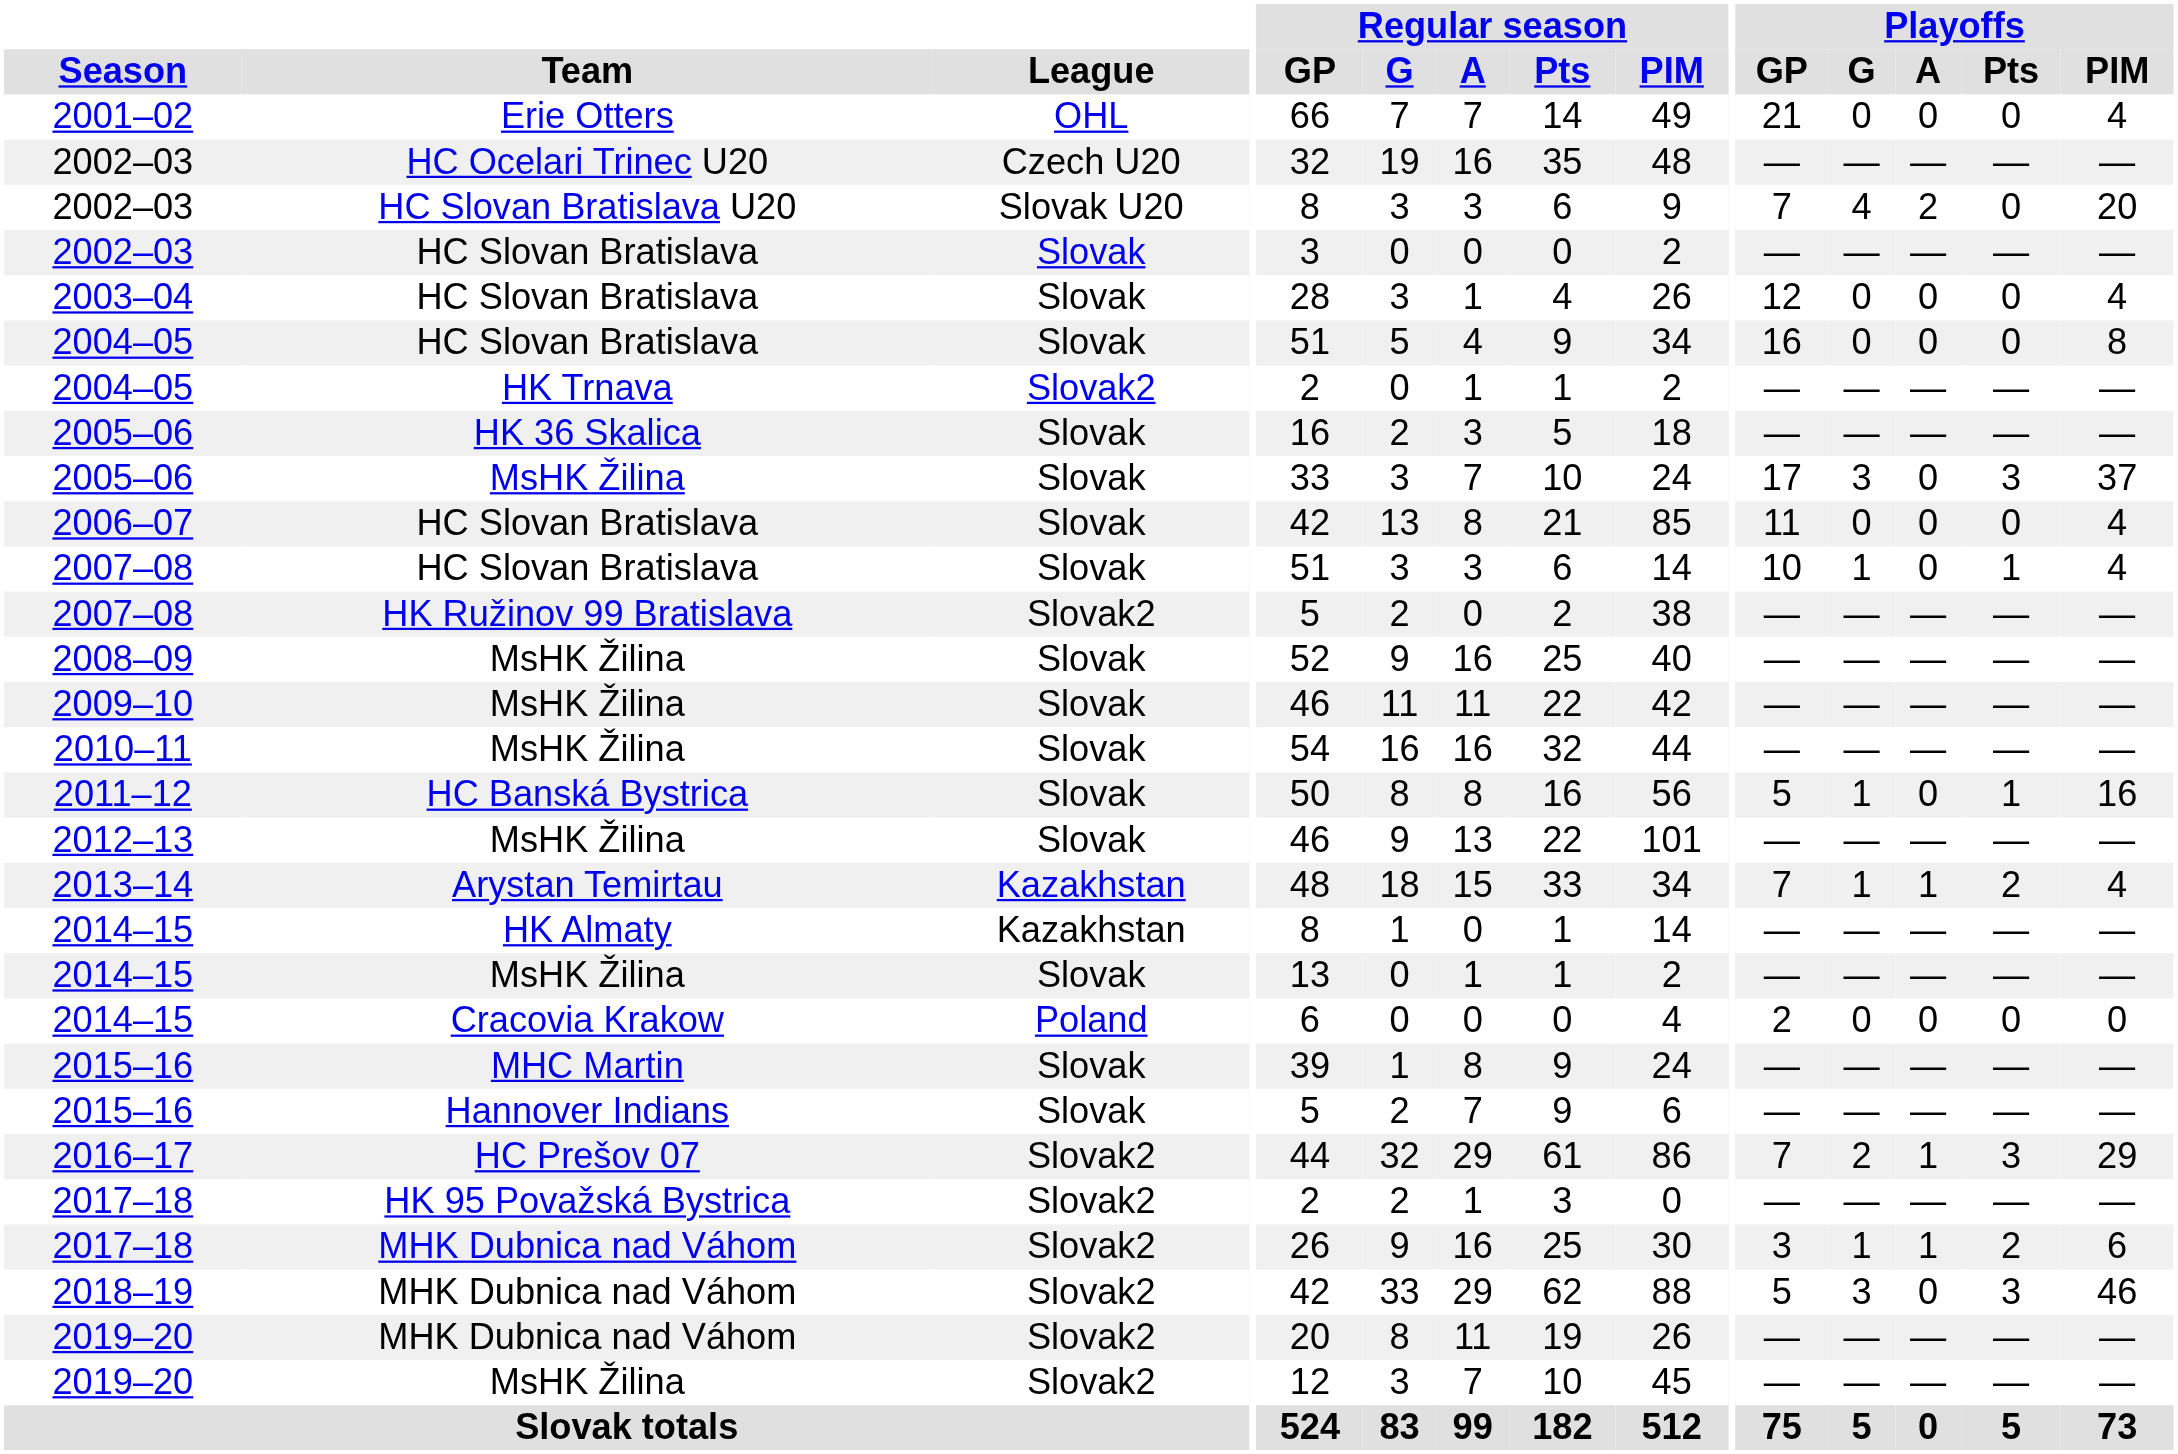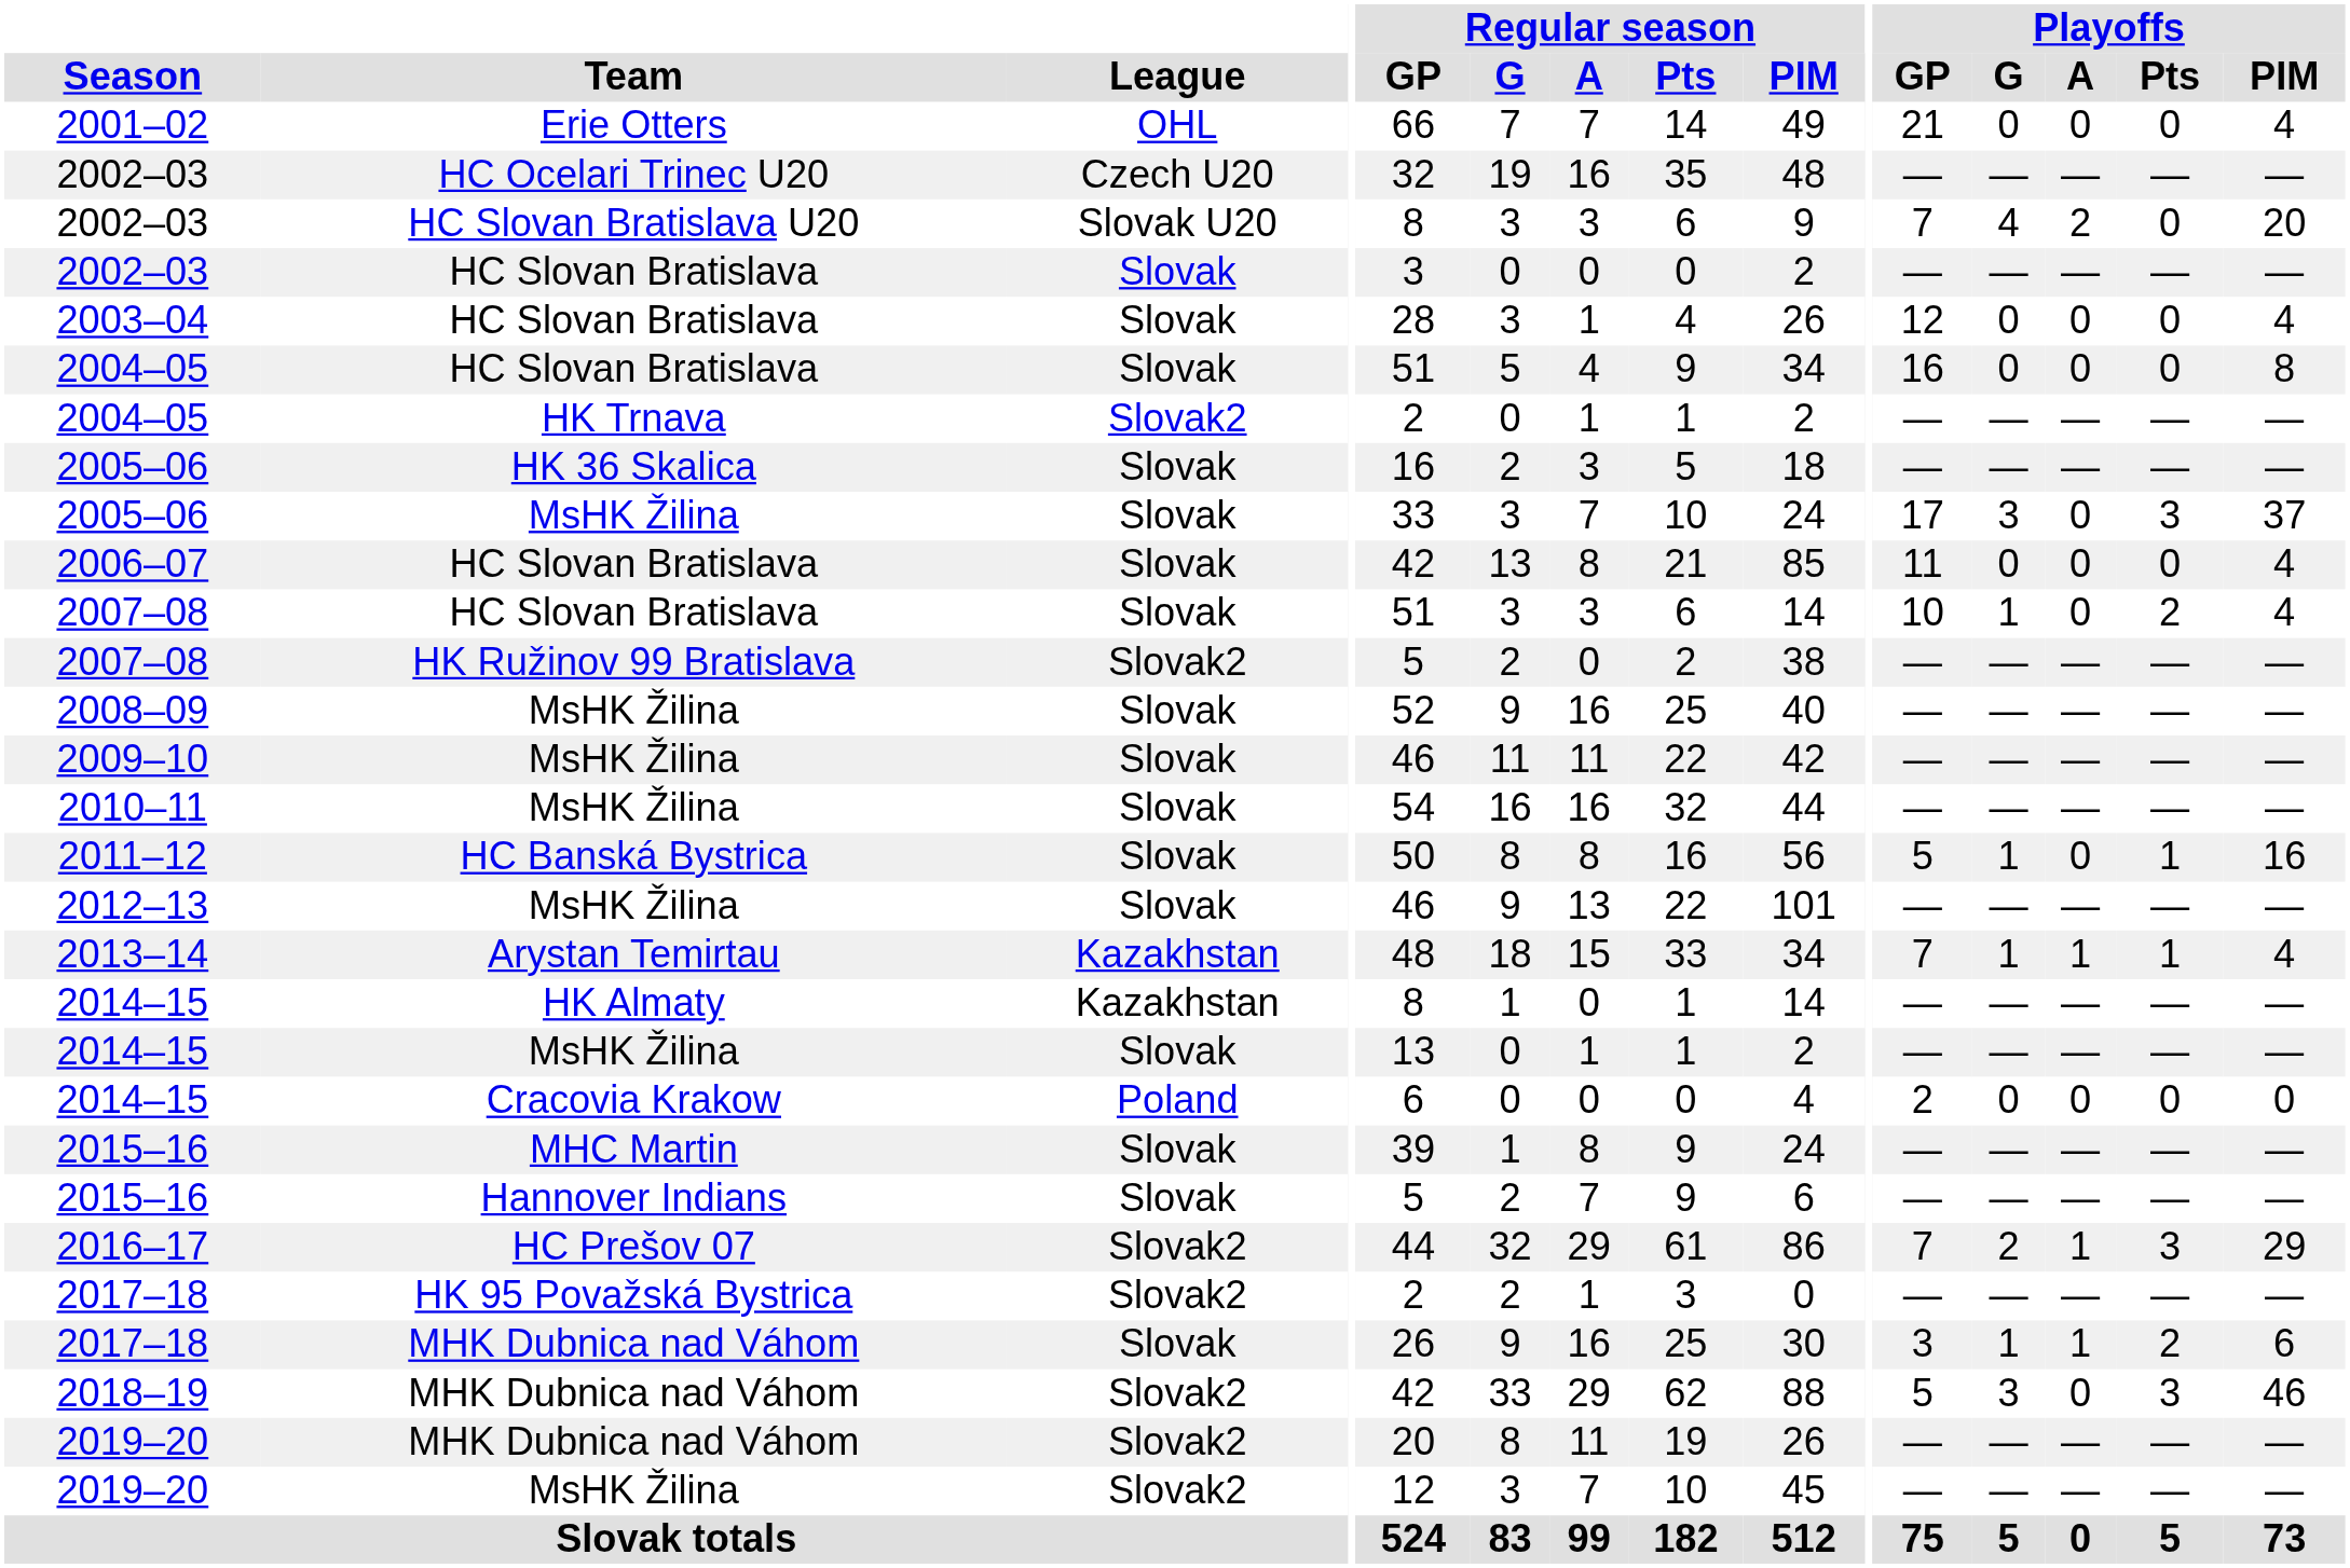2007–08 / HC Slovan Bratislava | Playoffs / Pts: 1 -> 2
2013–14 | Playoffs / Pts: 2 -> 1
2017–18 / MHK Dubnica nad Váhom | League: Slovak2 -> Slovak
